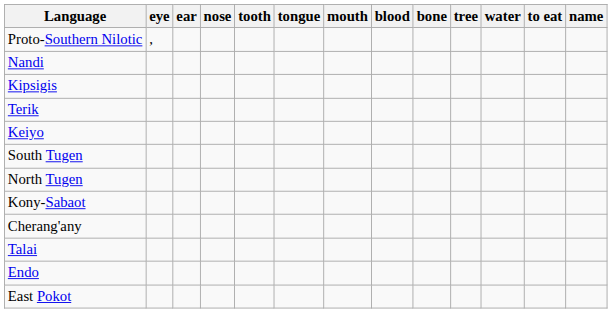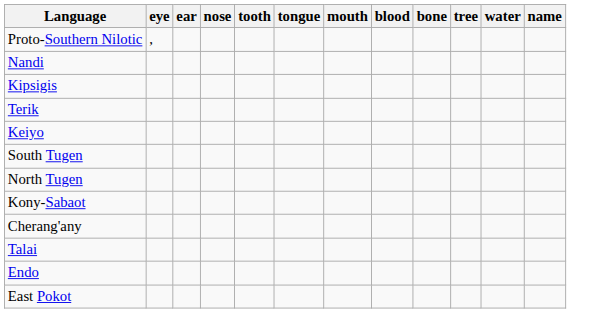- column: to eat
